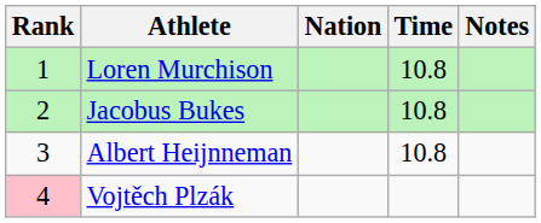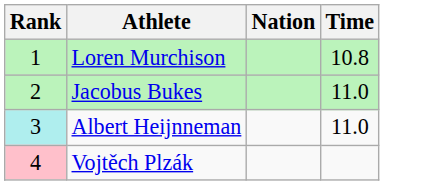- column: Notes
Jacobus Bukes | Time: 10.8 -> 11.0
Albert Heijnneman | Rank: no background -> paleturquoise background
Albert Heijnneman | Time: 10.8 -> 11.0
